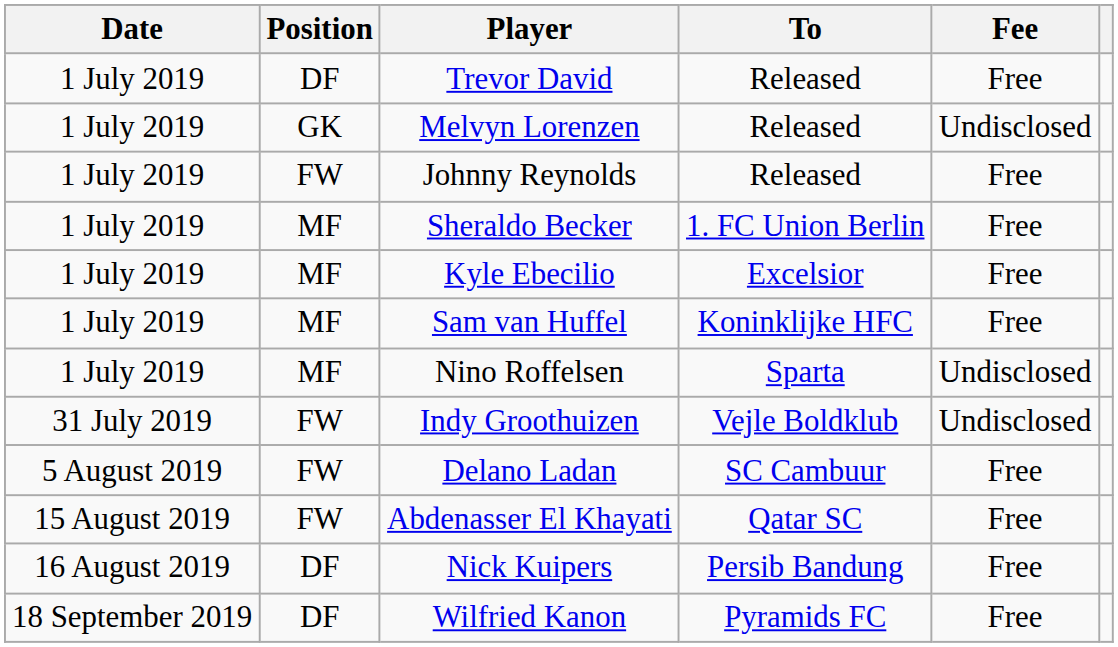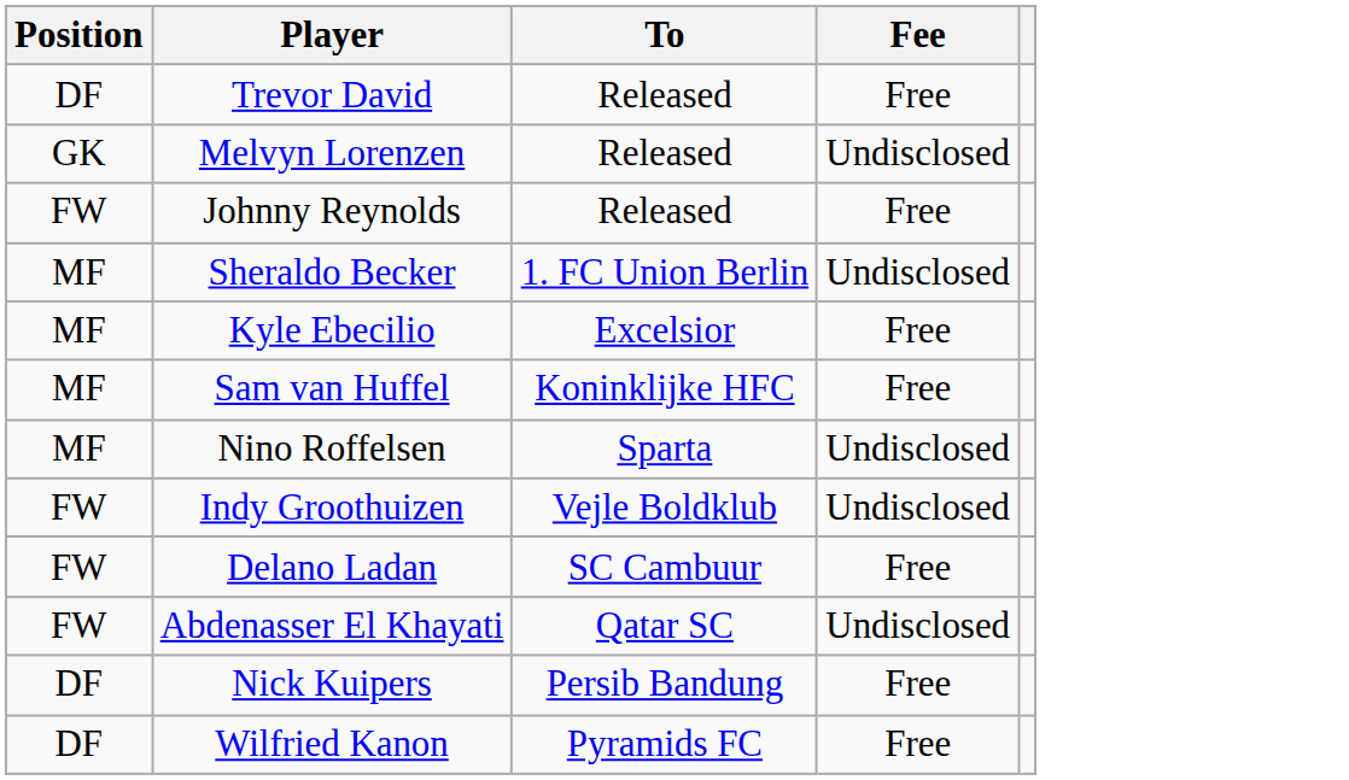- column: Date | 1 July 2019 | 1 July 2019 | 1 July 2019 | 1 July 2019 | 1 July 2019 | 1 July 2019 | 1 July 2019 | 31 July 2019 | 5 August 2019 | 15 August 2019 | 16 August 2019 | 18 September 2019
Sheraldo Becker | Fee: Free -> Undisclosed
Abdenasser El Khayati | Fee: Free -> Undisclosed
